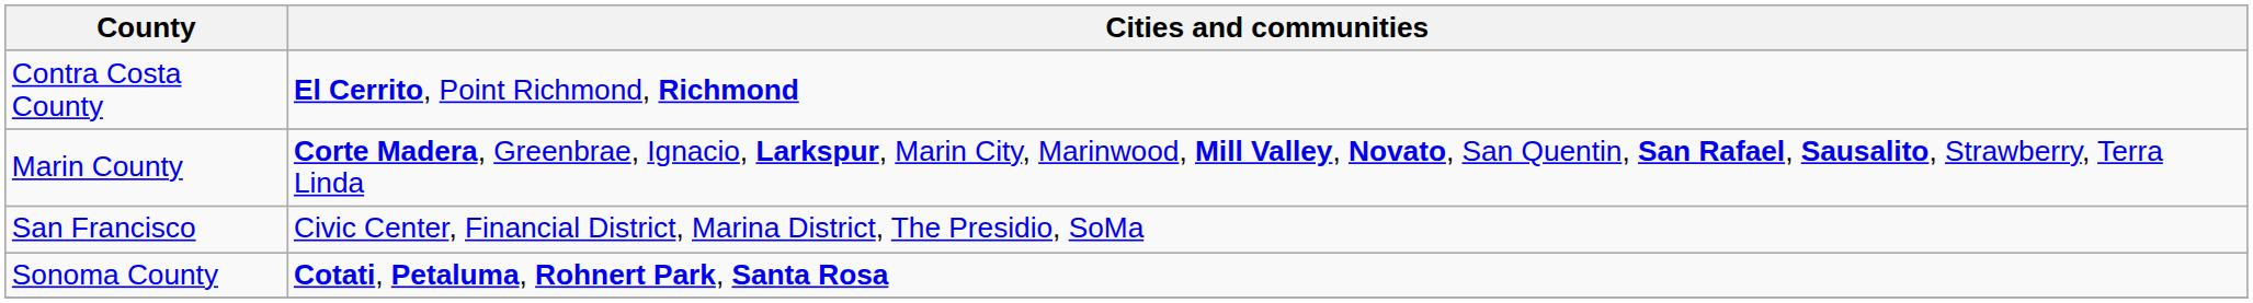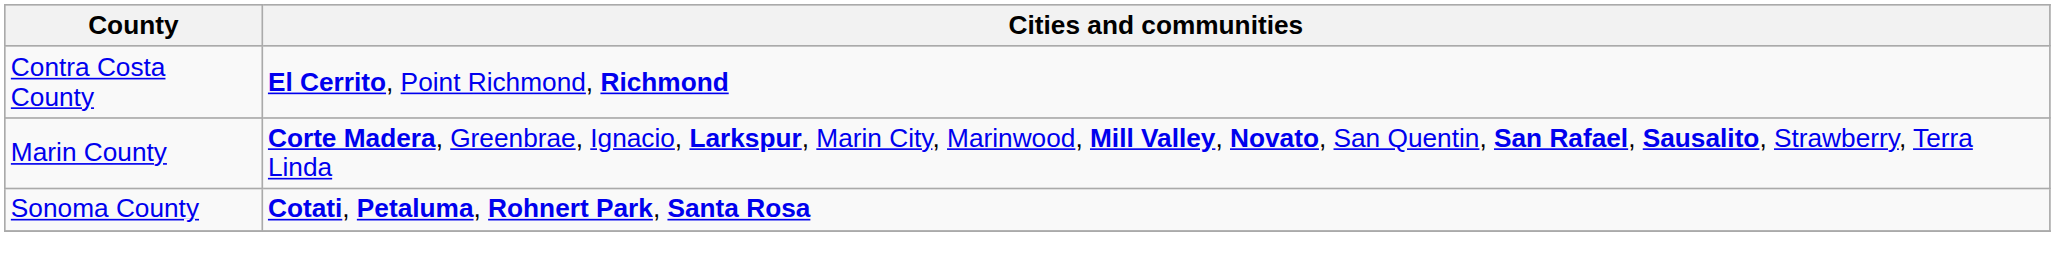- row: San Francisco | Civic Center, Financial District, Marina District, The Presidio, SoMa
